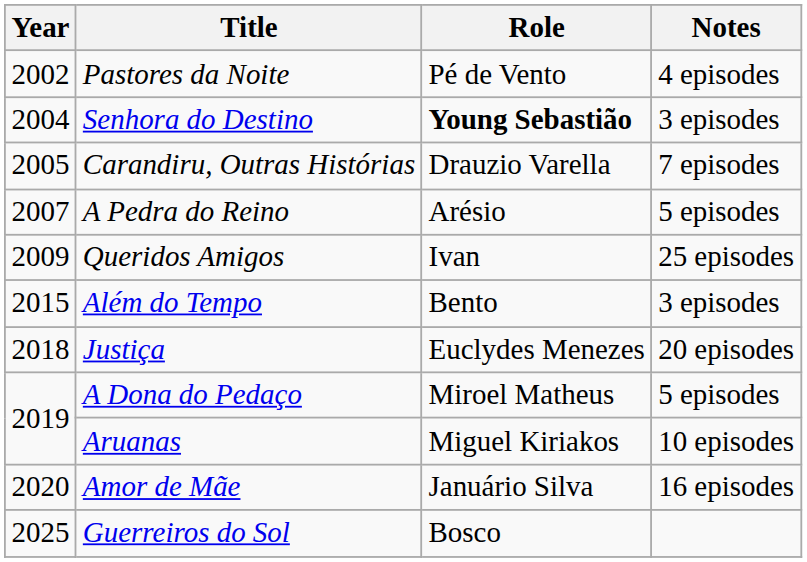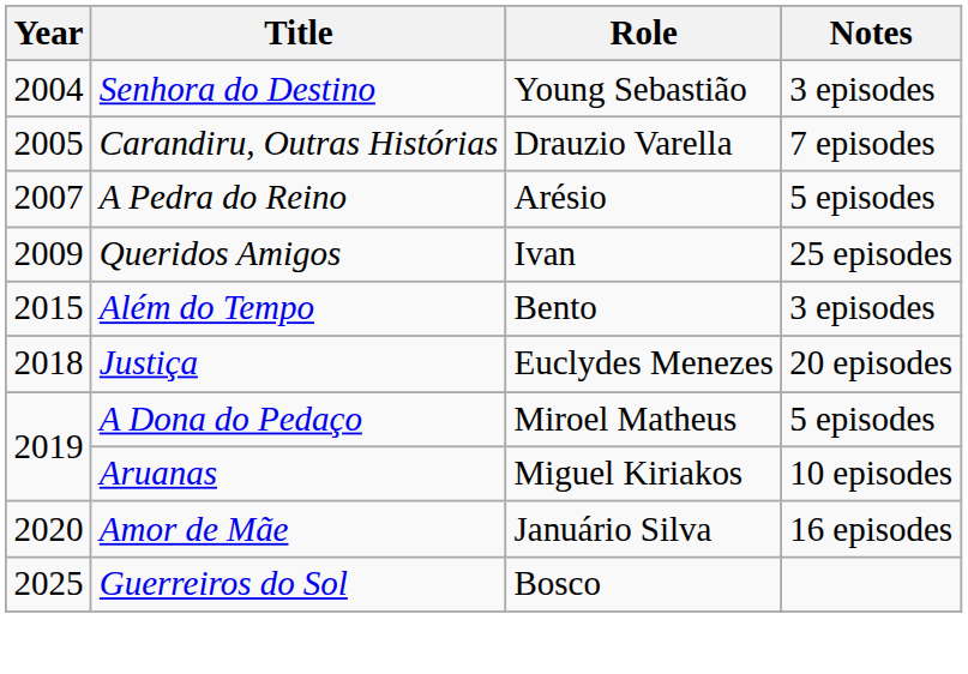- row: 2002 | Pastores da Noite | Pé de Vento | 4 episodes
Senhora do Destino | Role: bold -> normal
